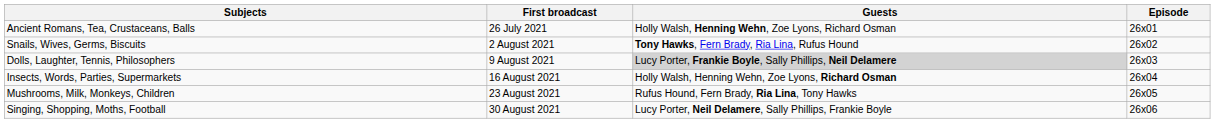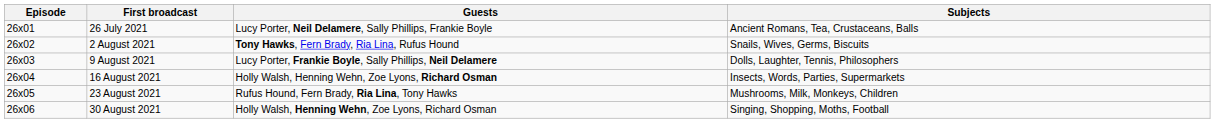columns swapped: Episode <-> Subjects
26 July 2021 | Guests: Holly Walsh, Henning Wehn, Zoe Lyons, Richard Osman -> Lucy Porter, Neil Delamere, Sally Phillips, Frankie Boyle
9 August 2021 | Guests: lightgrey background -> no background
30 August 2021 | Guests: Lucy Porter, Neil Delamere, Sally Phillips, Frankie Boyle -> Holly Walsh, Henning Wehn, Zoe Lyons, Richard Osman
